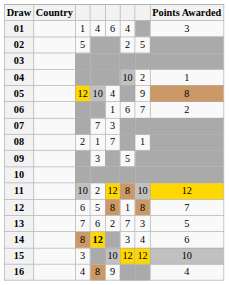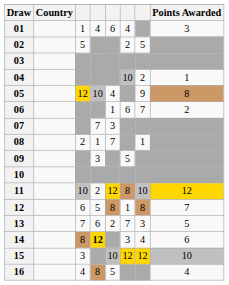16 | column 5: 9 -> 5
